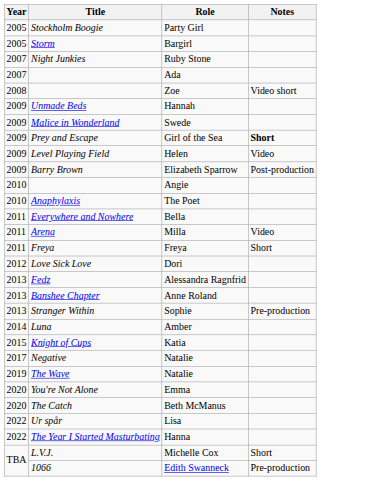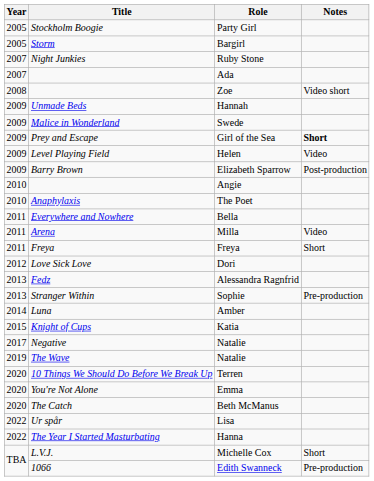- row: 2013 | Banshee Chapter | Anne Roland
+ row: 2020 | 10 Things We Should Do Before We Break Up | Terren
